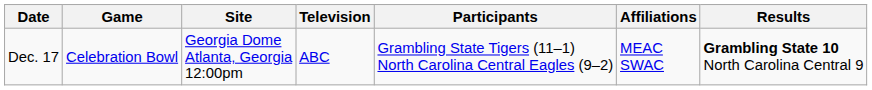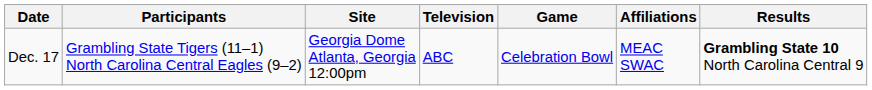columns swapped: Game <-> Participants
